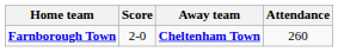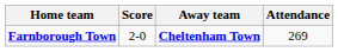Farnborough Town | Attendance: 260 -> 269
